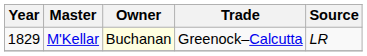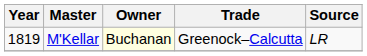M'Kellar | Year: 1829 -> 1819
